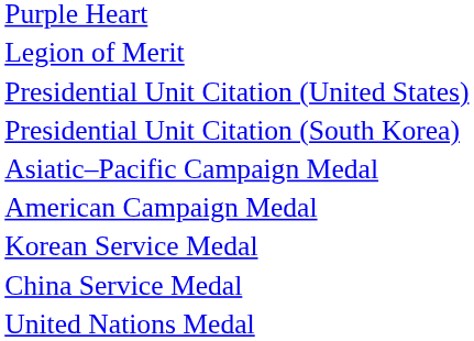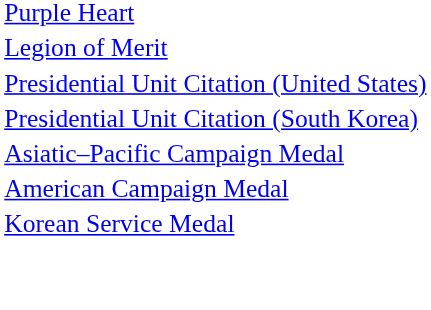- row: China Service Medal
- row: United Nations Medal
